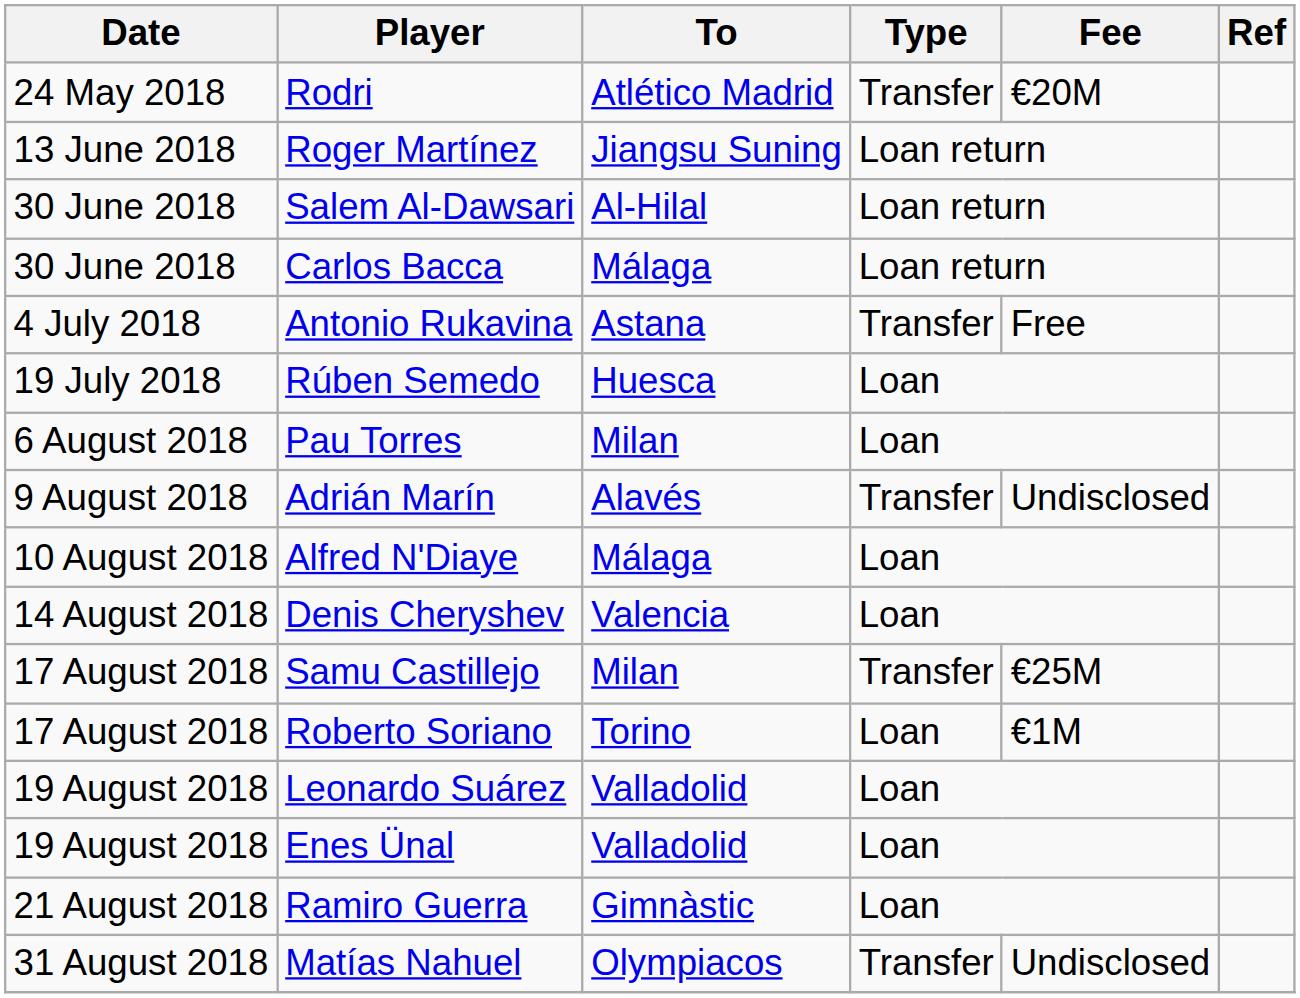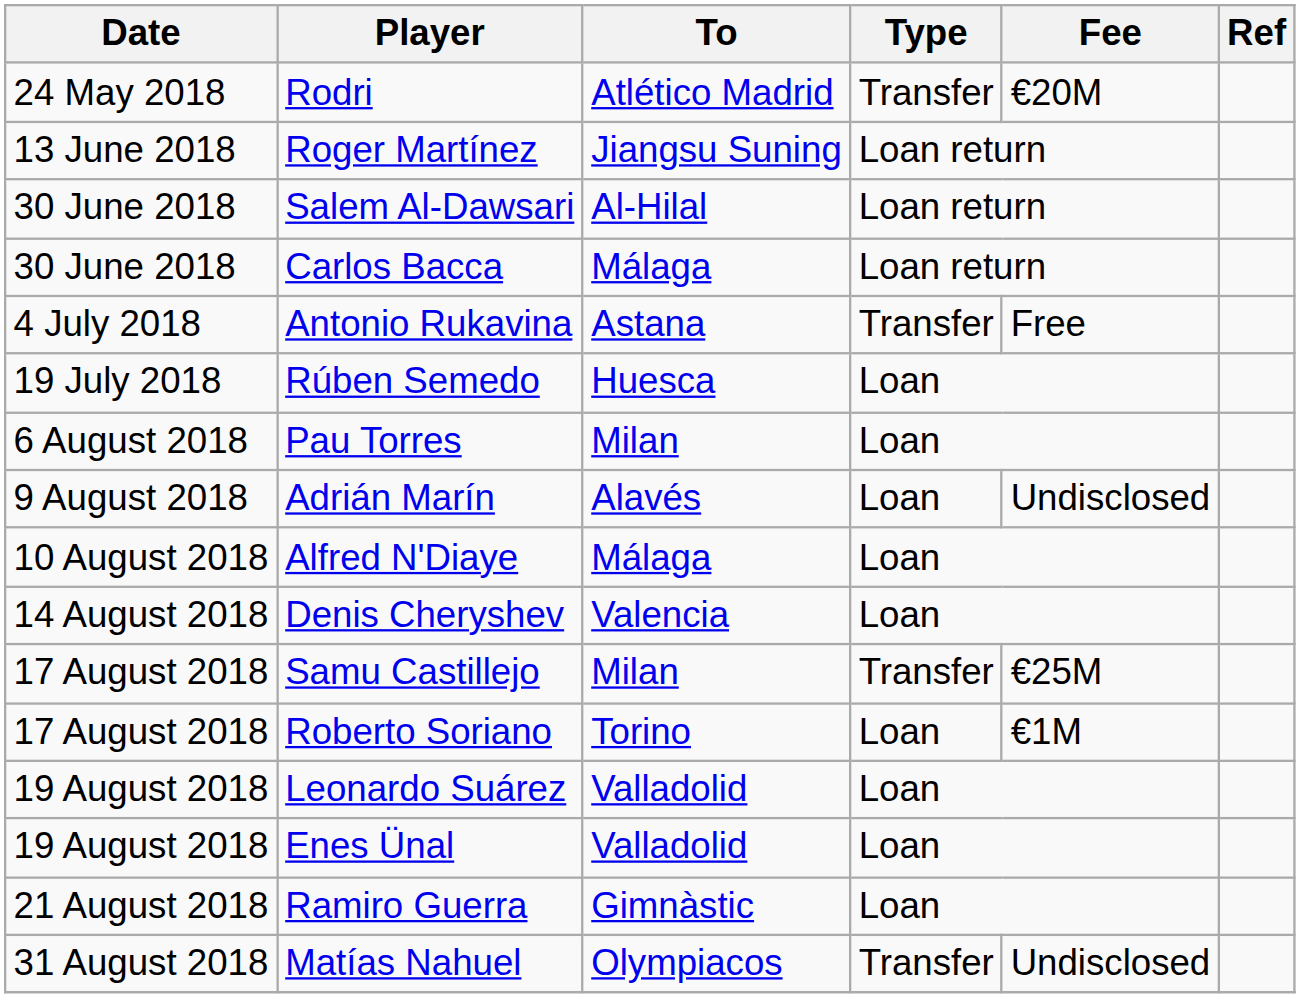Adrián Marín | Type: Transfer -> Loan
